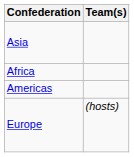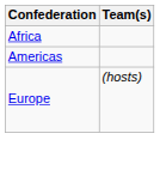- row: Asia
